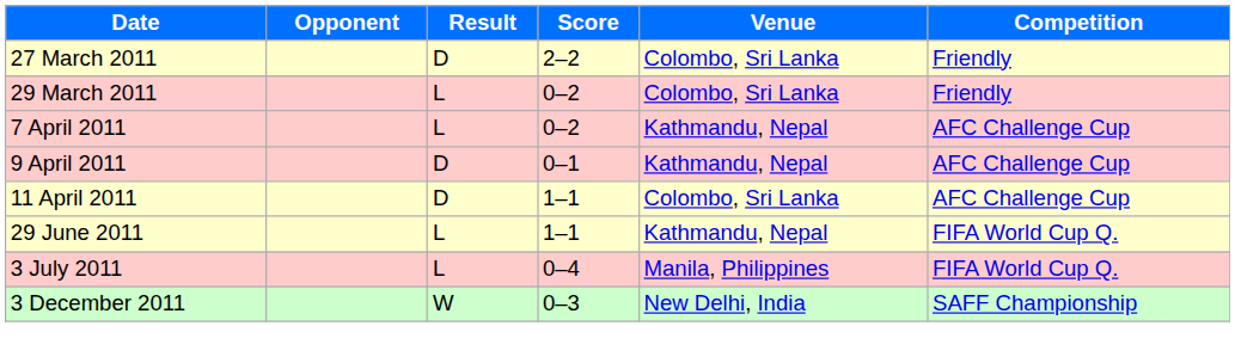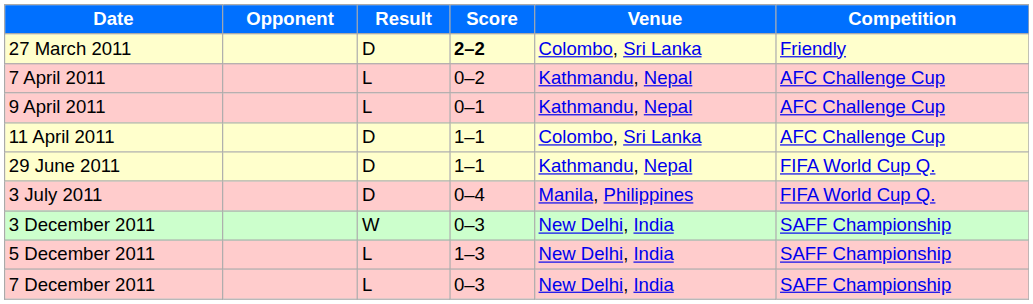27 March 2011 | Score: normal -> bold
- row: 29 March 2011 | L | 0–2 | Colombo, Sri Lanka | Friendly
9 April 2011 | Result: D -> L
29 June 2011 | Result: L -> D
3 July 2011 | Result: L -> D
+ row: 5 December 2011 | L | 1–3 | New Delhi, India | SAFF Championship
+ row: 7 December 2011 | L | 0–3 | New Delhi, India | SAFF Championship
